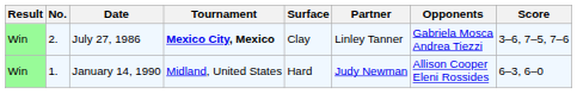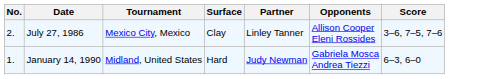- column: Result | Win | Win
July 27, 1986 | Tournament: bold -> normal
July 27, 1986 | Opponents: Gabriela Mosca Andrea Tiezzi -> Allison Cooper Eleni Rossides
January 14, 1990 | Opponents: Allison Cooper Eleni Rossides -> Gabriela Mosca Andrea Tiezzi
